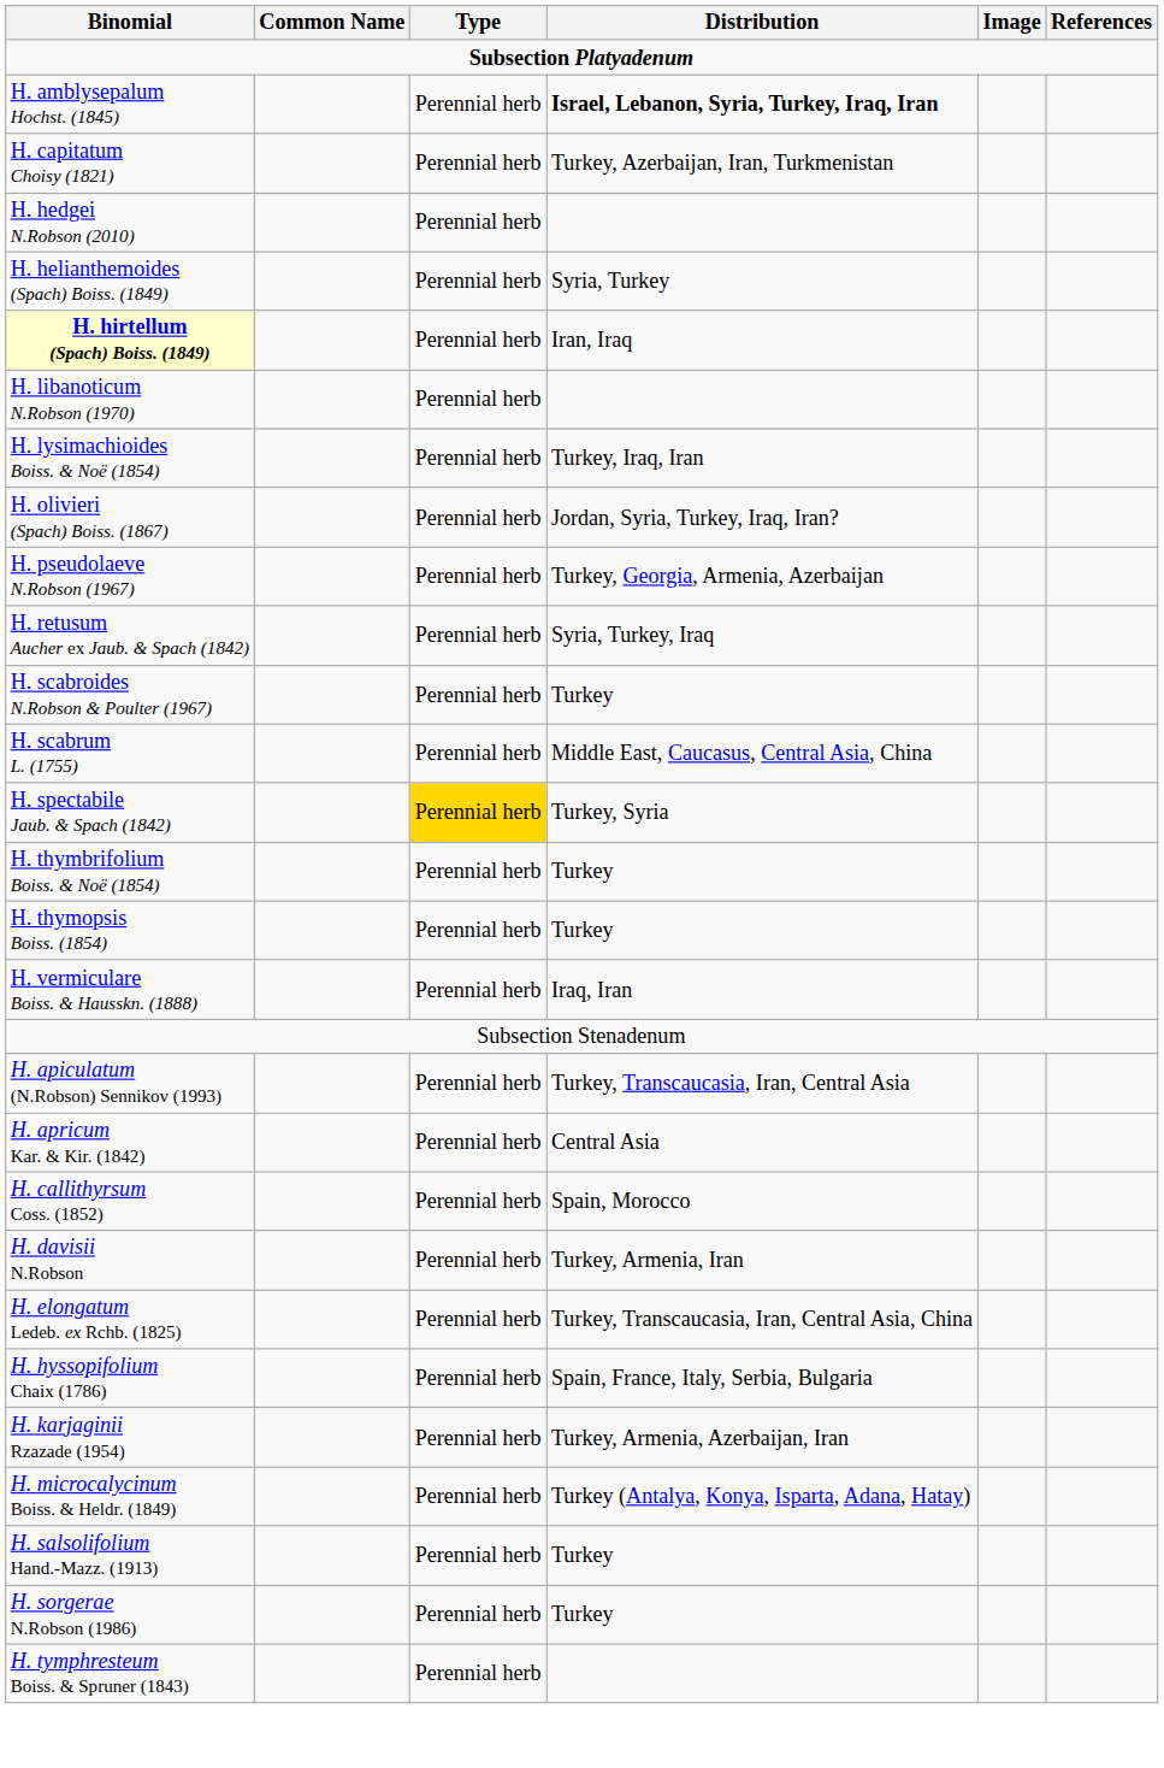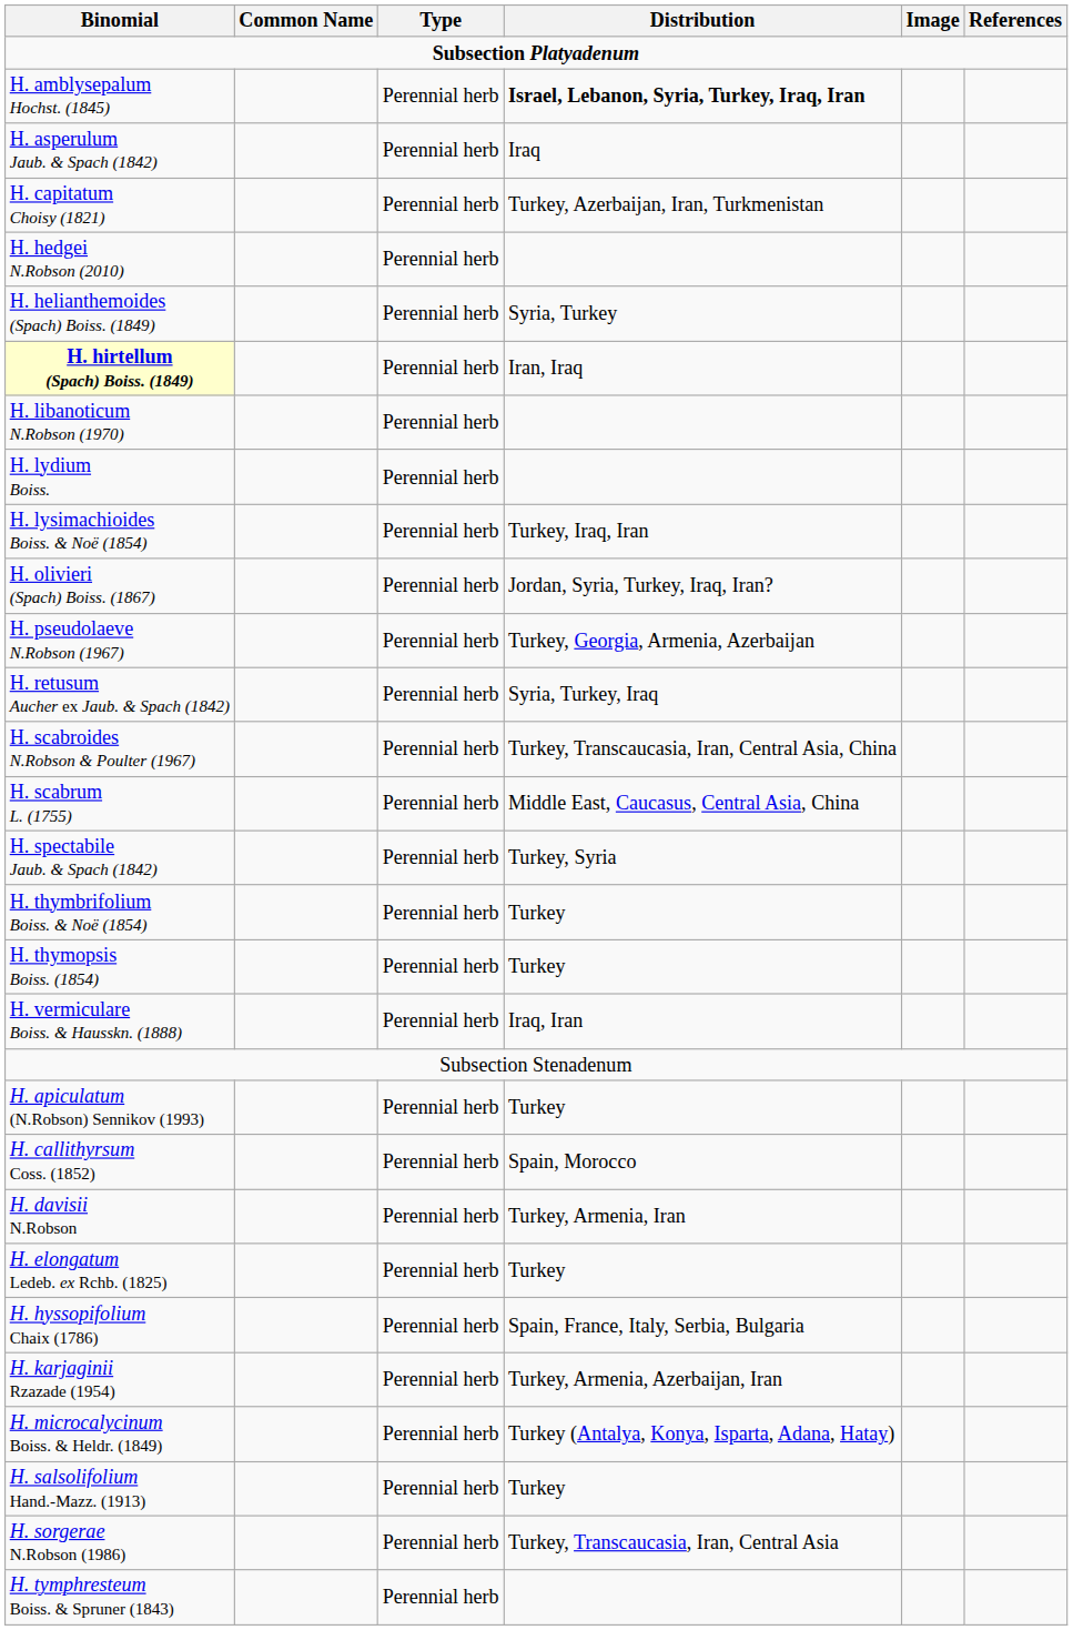+ row: H. asperulum Jaub. & Spach (1842) | Perennial herb | Iraq
+ row: H. lydium Boiss. | Perennial herb
H. scabroides N.Robson & Poulter (1967) | Distribution: Turkey -> Turkey, Transcaucasia, Iran, Central Asia, China
H. spectabile Jaub. & Spach (1842) | Type: gold background -> no background
H. apiculatum (N.Robson) Sennikov (1993) | Distribution: Turkey, Transcaucasia, Iran, Central Asia -> Turkey
- row: H. apricum Kar. & Kir. (1842) | Perennial herb | Central Asia
H. elongatum Ledeb. ex Rchb. (1825) | Distribution: Turkey, Transcaucasia, Iran, Central Asia, China -> Turkey
H. sorgerae N.Robson (1986) | Distribution: Turkey -> Turkey, Transcaucasia, Iran, Central Asia
